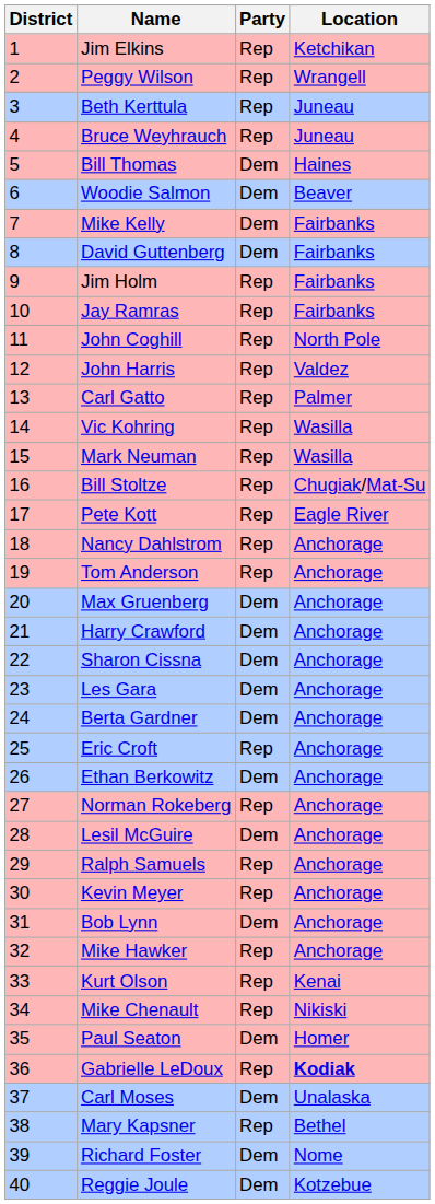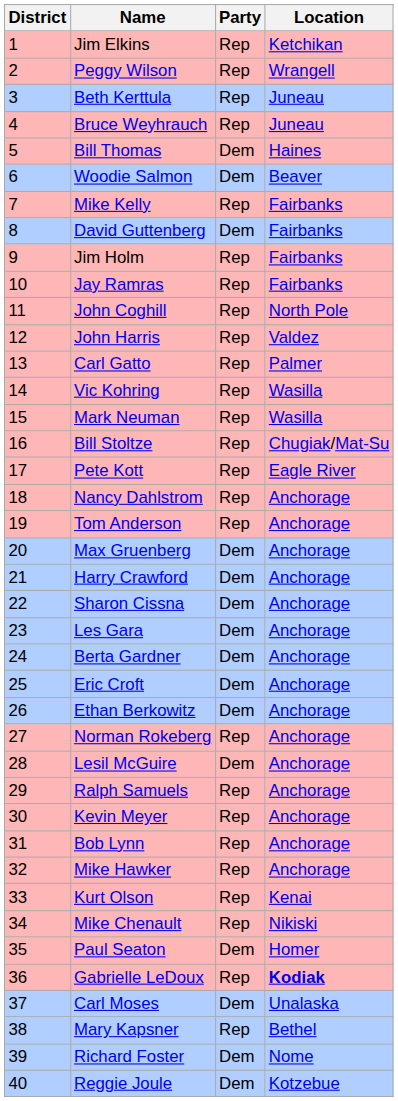Mike Kelly | Party: Dem -> Rep
Eric Croft | Party: Rep -> Dem
Bob Lynn | Party: Dem -> Rep
